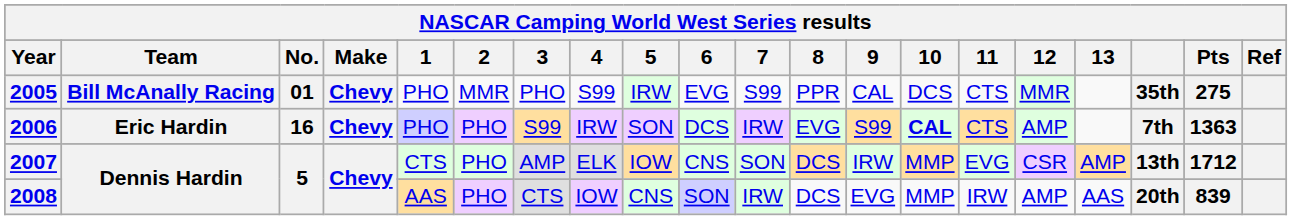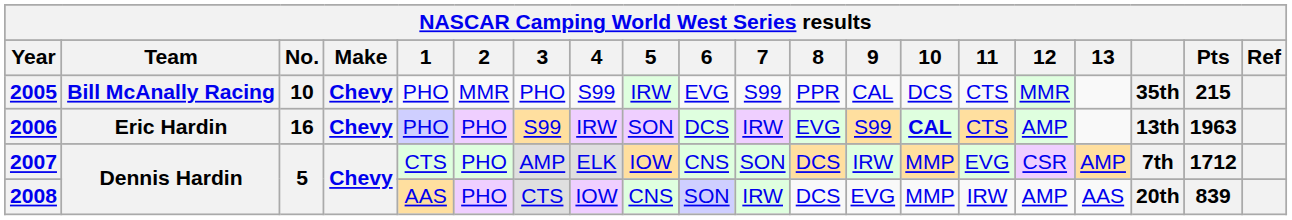2005 | No.: 01 -> 10
2005 | Pts: 275 -> 215
2006 | column 18: 7th -> 13th
2006 | Pts: 1363 -> 1963
2007 | column 18: 13th -> 7th
